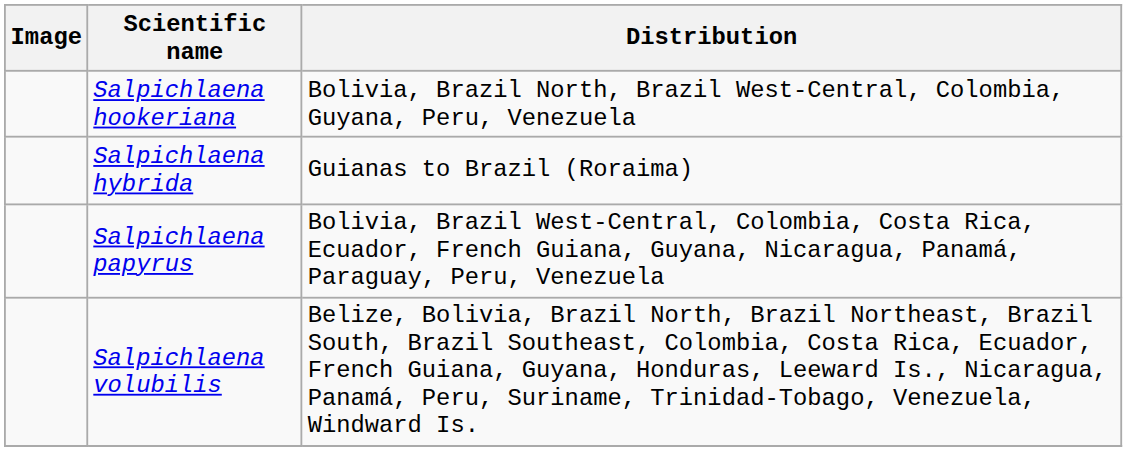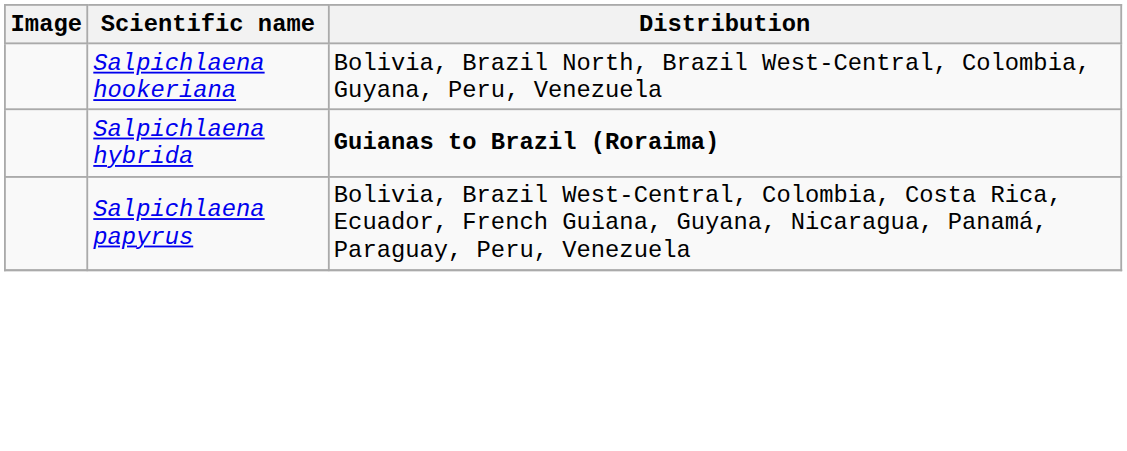Salpichlaena hybrida | Distribution: normal -> bold
- row: Salpichlaena volubilis | Belize, Bolivia, Brazil North, Brazil Northeast, Brazil South, Brazil Southeast, Colombia, Costa Rica, Ecuador, French Guiana, Guyana, Honduras, Leeward Is., Nicaragua, Panamá, Peru, Suriname, Trinidad-Tobago, Venezuela, Windward Is.
